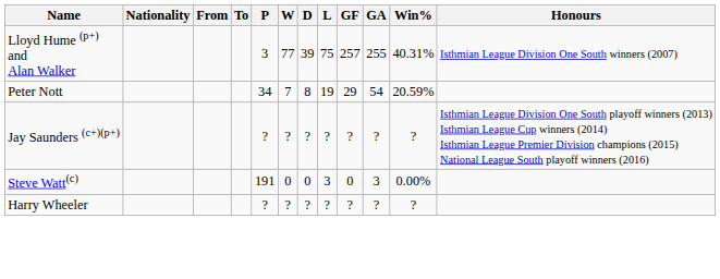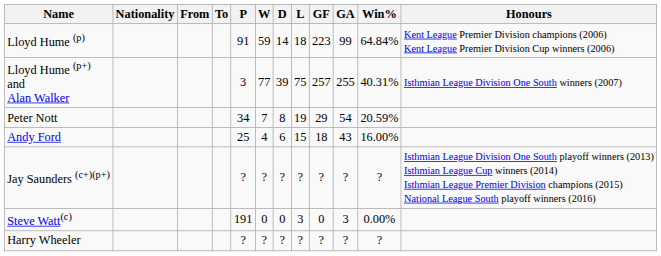+ row: Lloyd Hume (p) | 91 | 59 | 14 | 18 | 223 | 99 | 64.84% | Kent League Premier Division champions (2006) Kent League Premier Division Cup winners (2006)
+ row: Andy Ford | 25 | 4 | 6 | 15 | 18 | 43 | 16.00%
